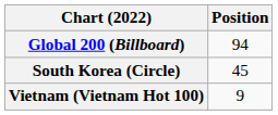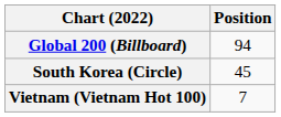Vietnam (Vietnam Hot 100) | Position: 9 -> 7
